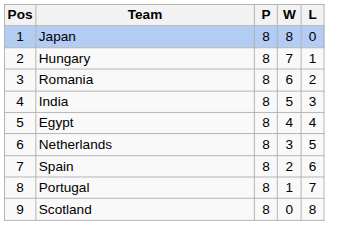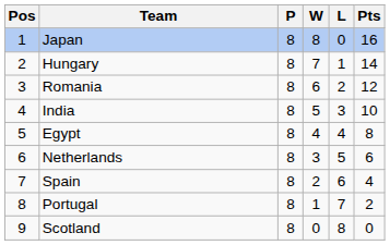+ column: Pts | 16 | 14 | 12 | 10 | 8 | 6 | 4 | 2 | 0
